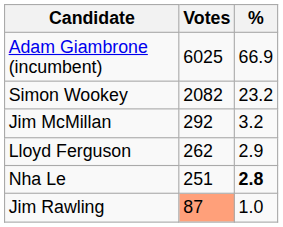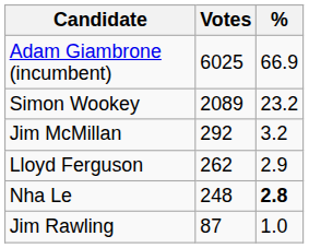Simon Wookey | Votes: 2082 -> 2089
Nha Le | Votes: 251 -> 248
Jim Rawling | Votes: lightsalmon background -> no background
